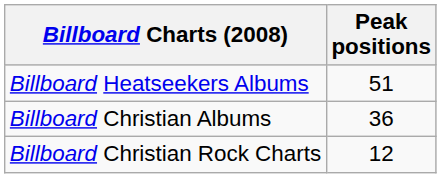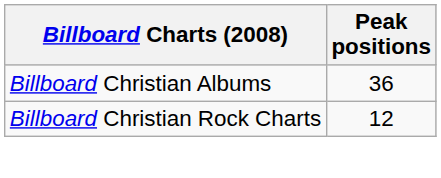- row: Billboard Heatseekers Albums | 51
